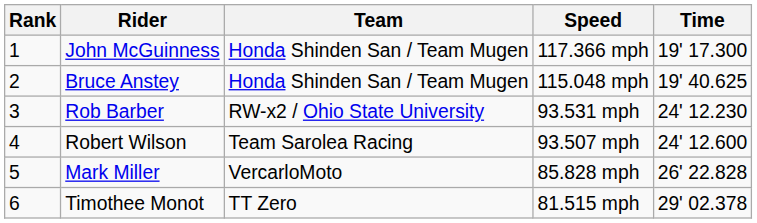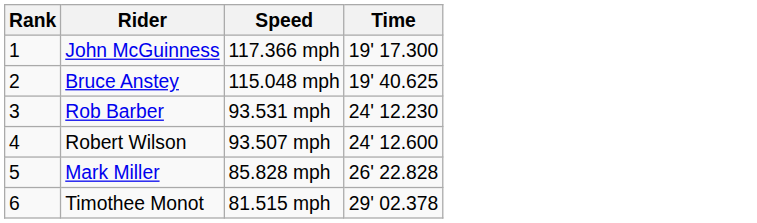- column: Team | Honda Shinden San / Team Mugen | Honda Shinden San / Team Mugen | RW-x2 / Ohio State University | Team Sarolea Racing | VercarloMoto | TT Zero
